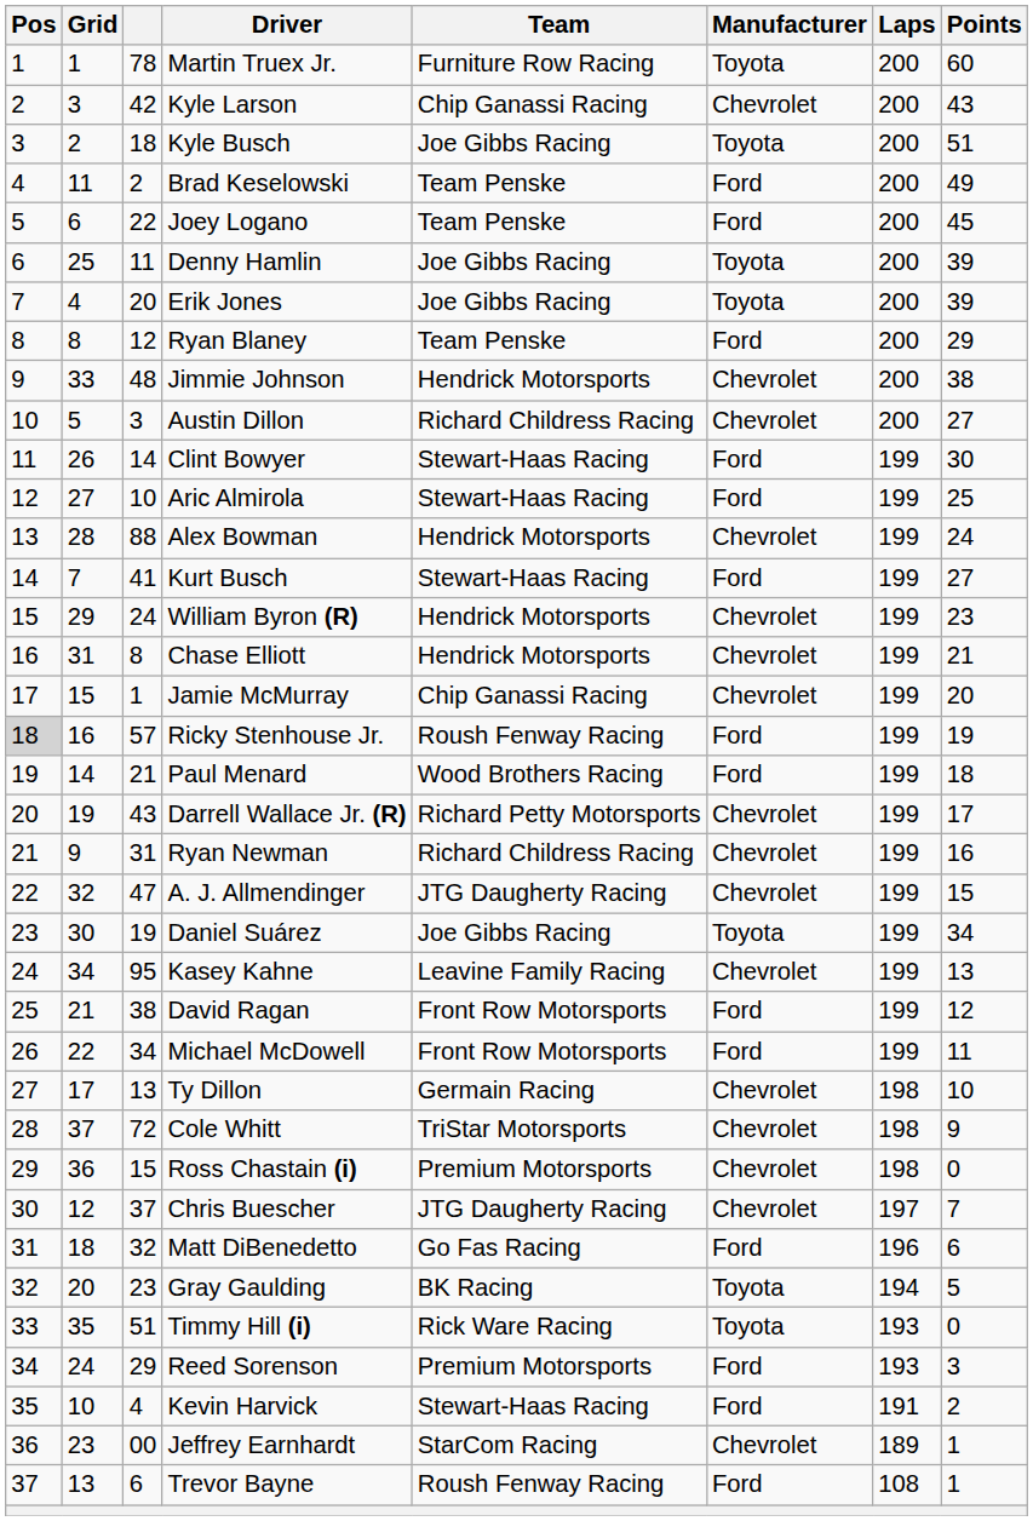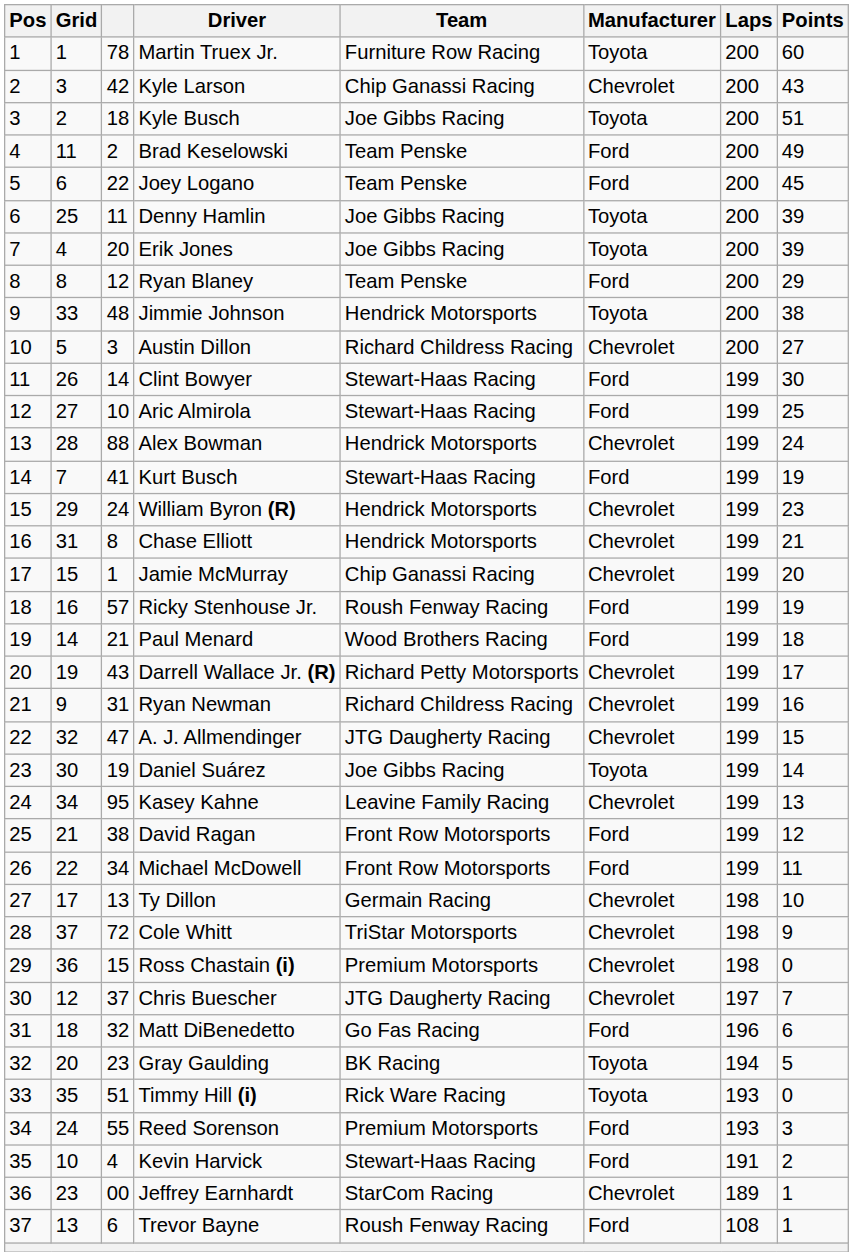Jimmie Johnson | Manufacturer: Chevrolet -> Toyota
Kurt Busch | Points: 27 -> 19
Ricky Stenhouse Jr. | Pos: lightgrey background -> no background
Daniel Suárez | Points: 34 -> 14
Reed Sorenson | column 3: 29 -> 55
